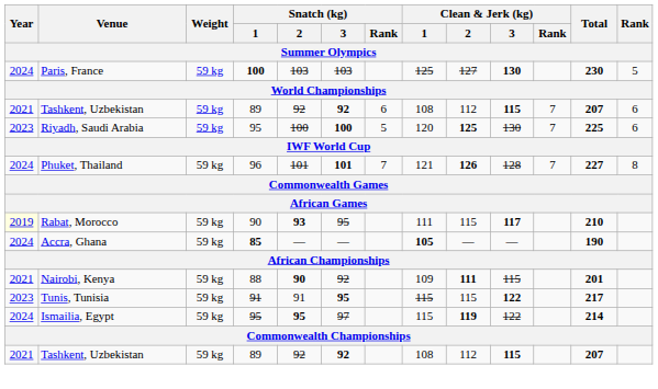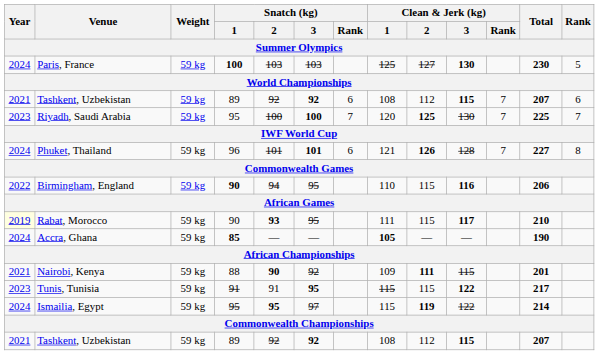Riyadh, Saudi Arabia | Snatch (kg) / Rank: 5 -> 7
Riyadh, Saudi Arabia | Rank: 6 -> 7
Phuket, Thailand | Snatch (kg) / Rank: 7 -> 6
+ row: 2022 | Birmingham, England | 59 kg | 90 | 94 | 95 | 110 | 115 | 116 | 206
